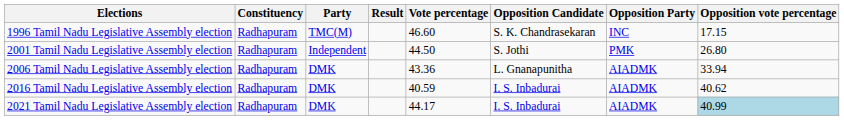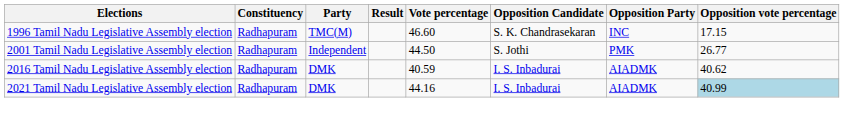2001 Tamil Nadu Legislative Assembly election | Opposition vote percentage: 26.80 -> 26.77
- row: 2006 Tamil Nadu Legislative Assembly election | Radhapuram | DMK | 43.36 | L. Gnanapunitha | AIADMK | 33.94
2021 Tamil Nadu Legislative Assembly election | Vote percentage: 44.17 -> 44.16
